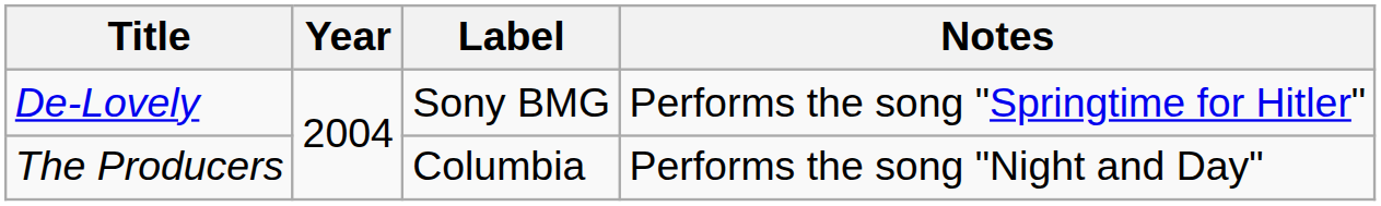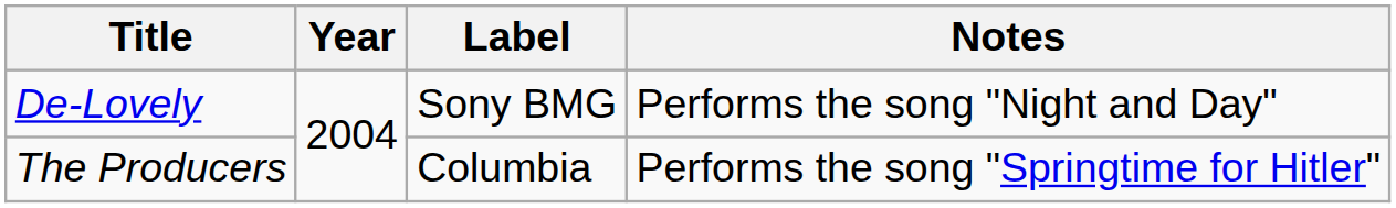De-Lovely | Notes: Performs the song "Springtime for Hitler" -> Performs the song "Night and Day"
The Producers | Notes: Performs the song "Night and Day" -> Performs the song "Springtime for Hitler"
